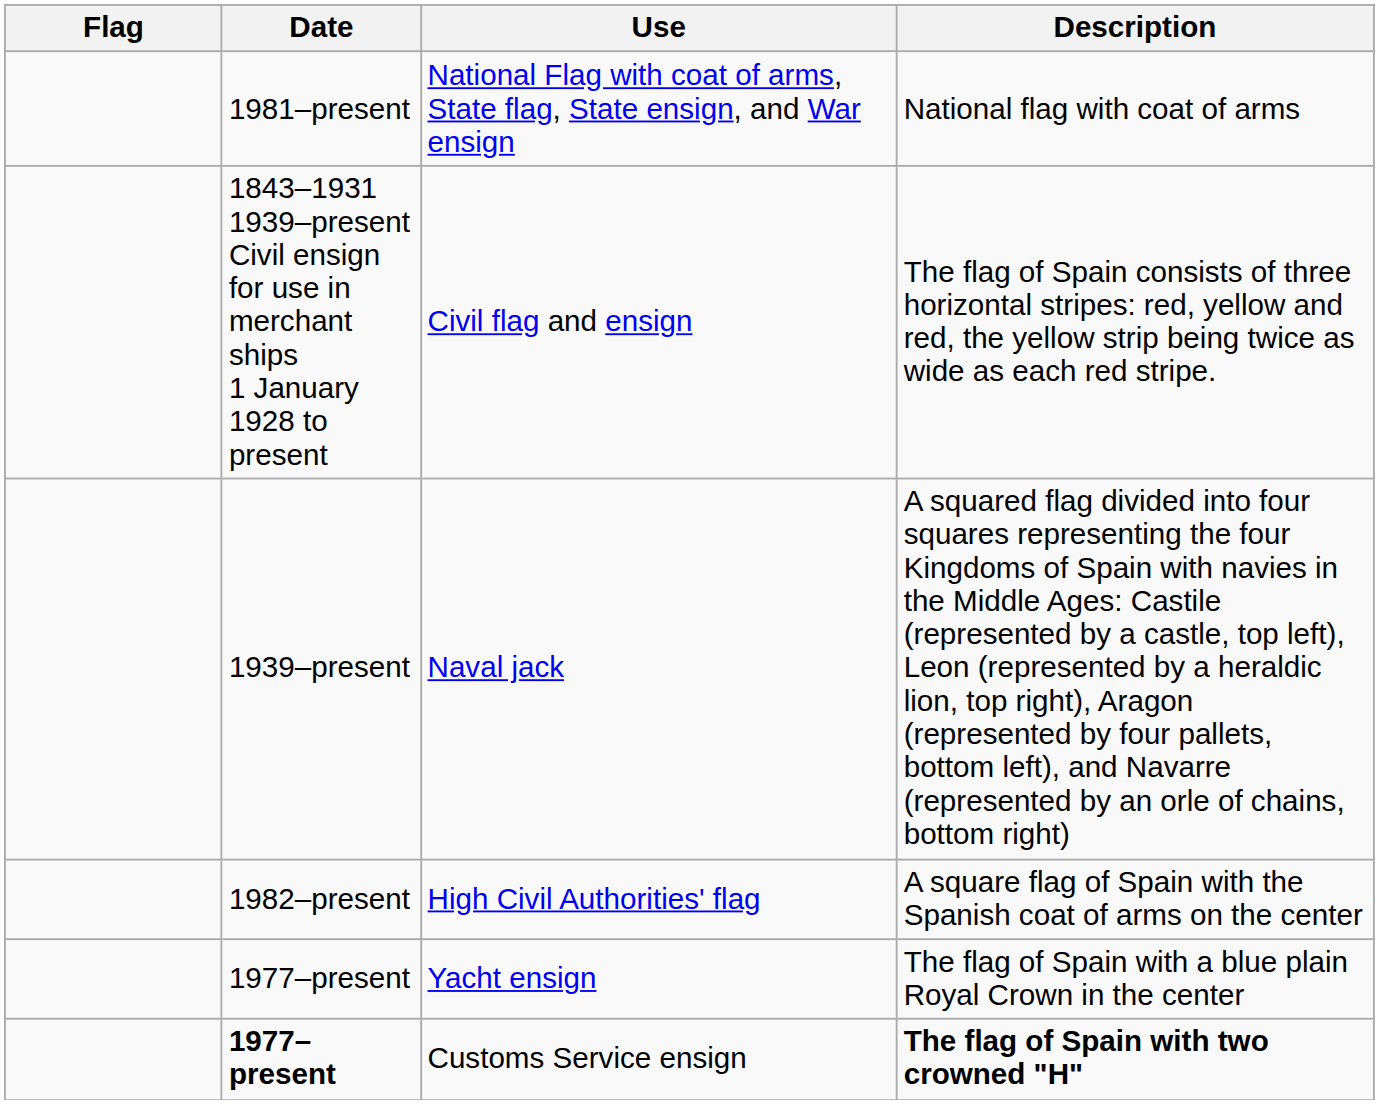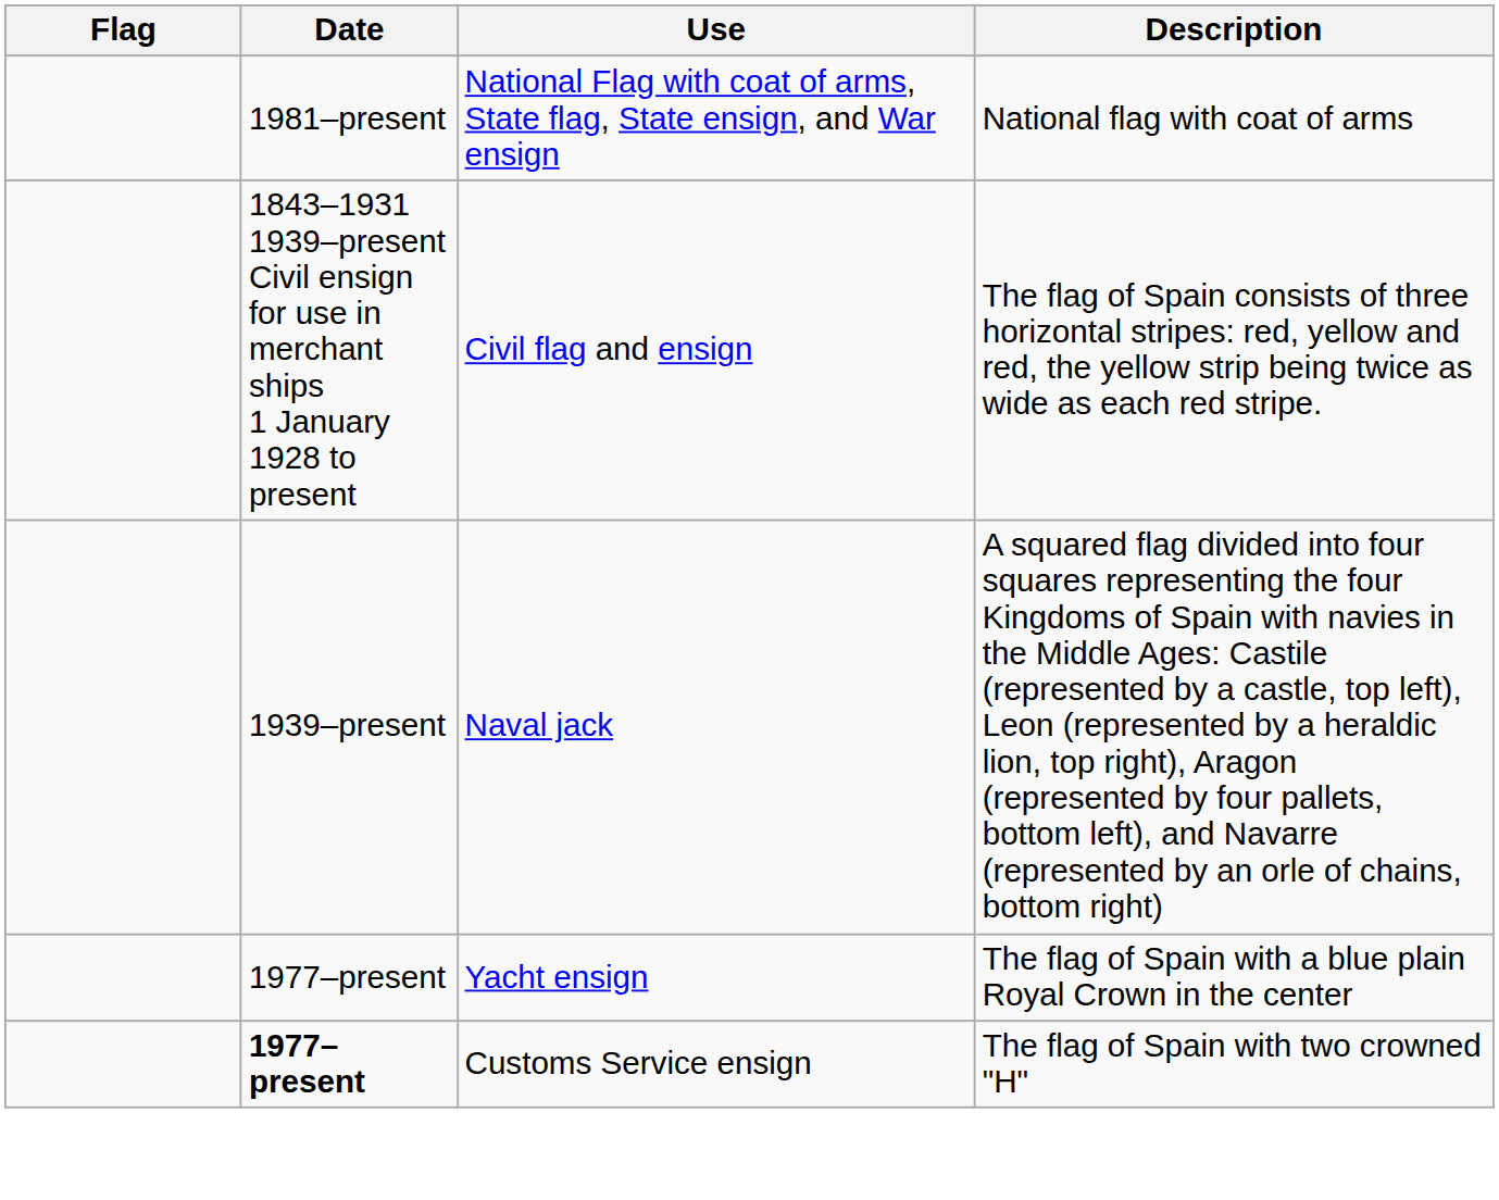- row: 1982–present | High Civil Authorities' flag | A square flag of Spain with the Spanish coat of arms on the center
Customs Service ensign | Description: bold -> normal
